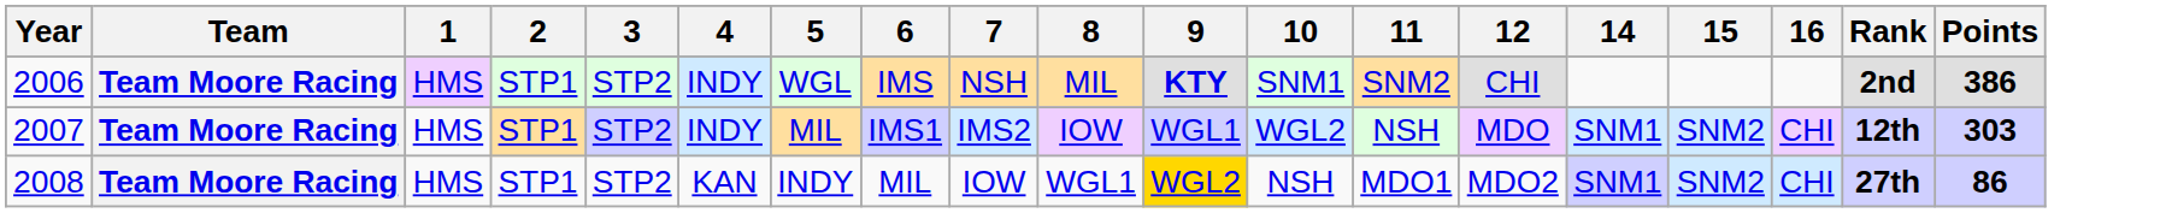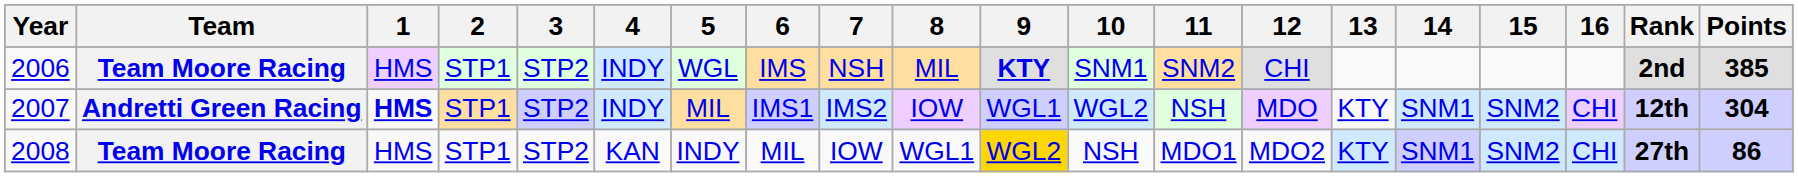+ column: 13 | KTY | KTY
2006 | Points: 386 -> 385
2007 | Team: Team Moore Racing -> Andretti Green Racing
2007 | 1: normal -> bold
2007 | Points: 303 -> 304
